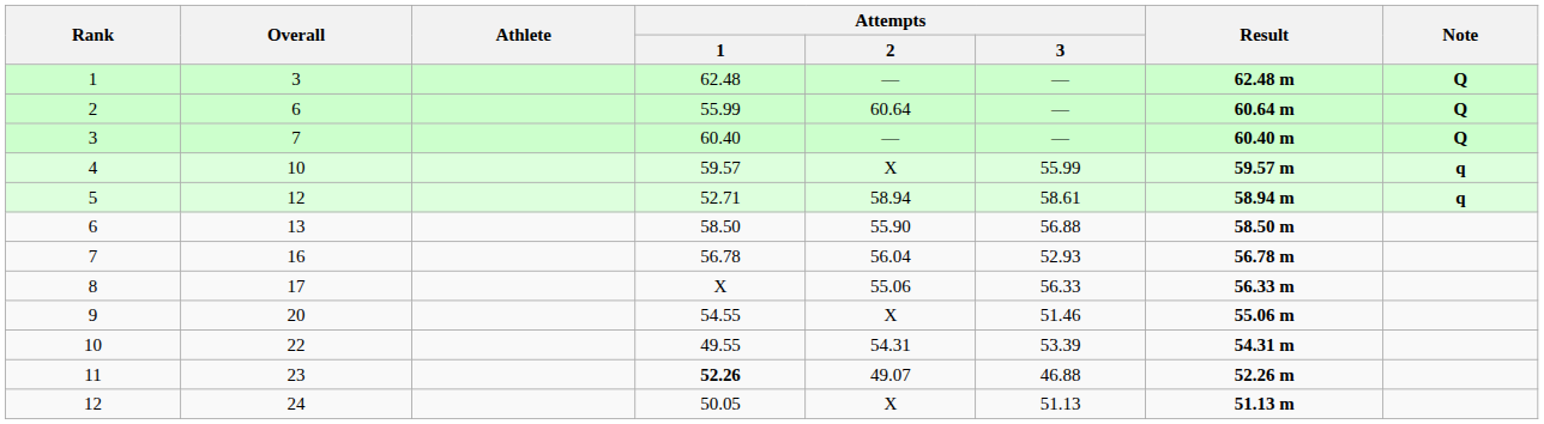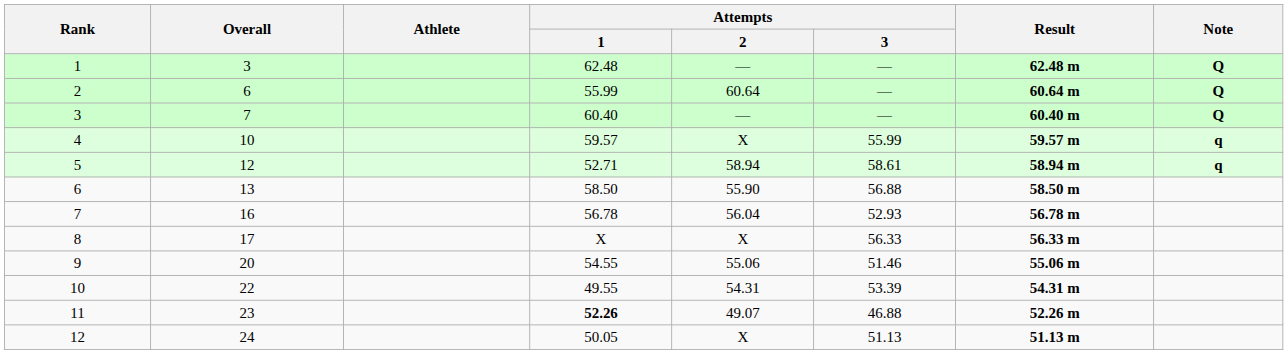8 | Attempts / 2: 55.06 -> X
9 | Attempts / 2: X -> 55.06
